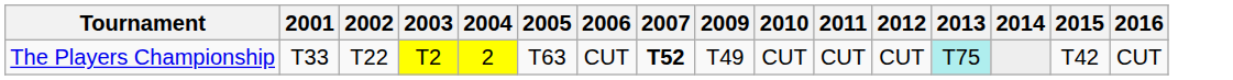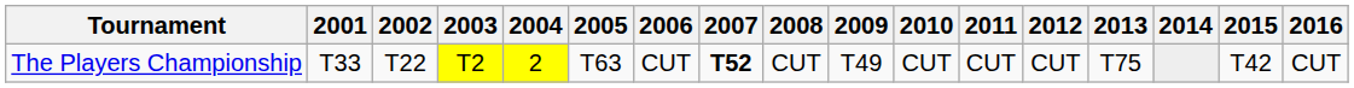+ column: 2008 | CUT
The Players Championship | 2013: paleturquoise background -> no background
